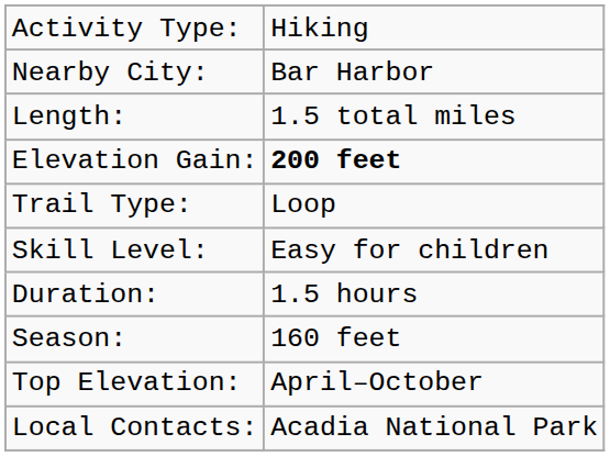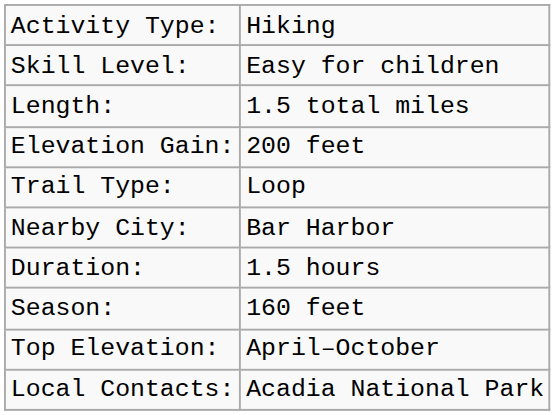rows swapped: Nearby City: <-> Skill Level:
Elevation Gain: | column 2: bold -> normal
